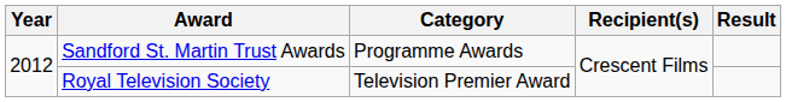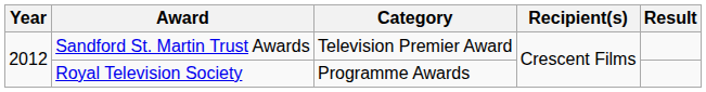Sandford St. Martin Trust Awards | Category: Programme Awards -> Television Premier Award
Royal Television Society | Category: Television Premier Award -> Programme Awards
